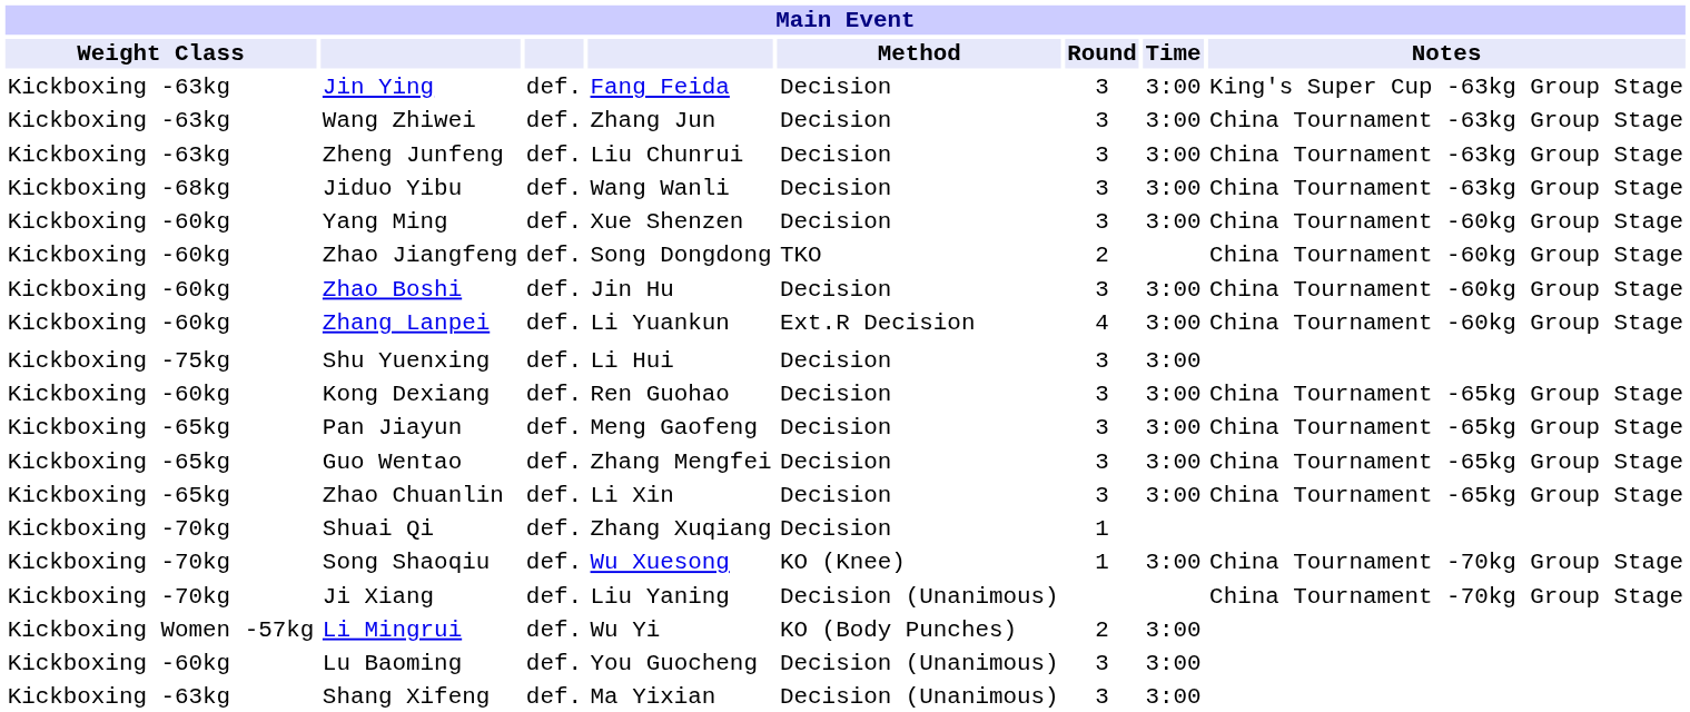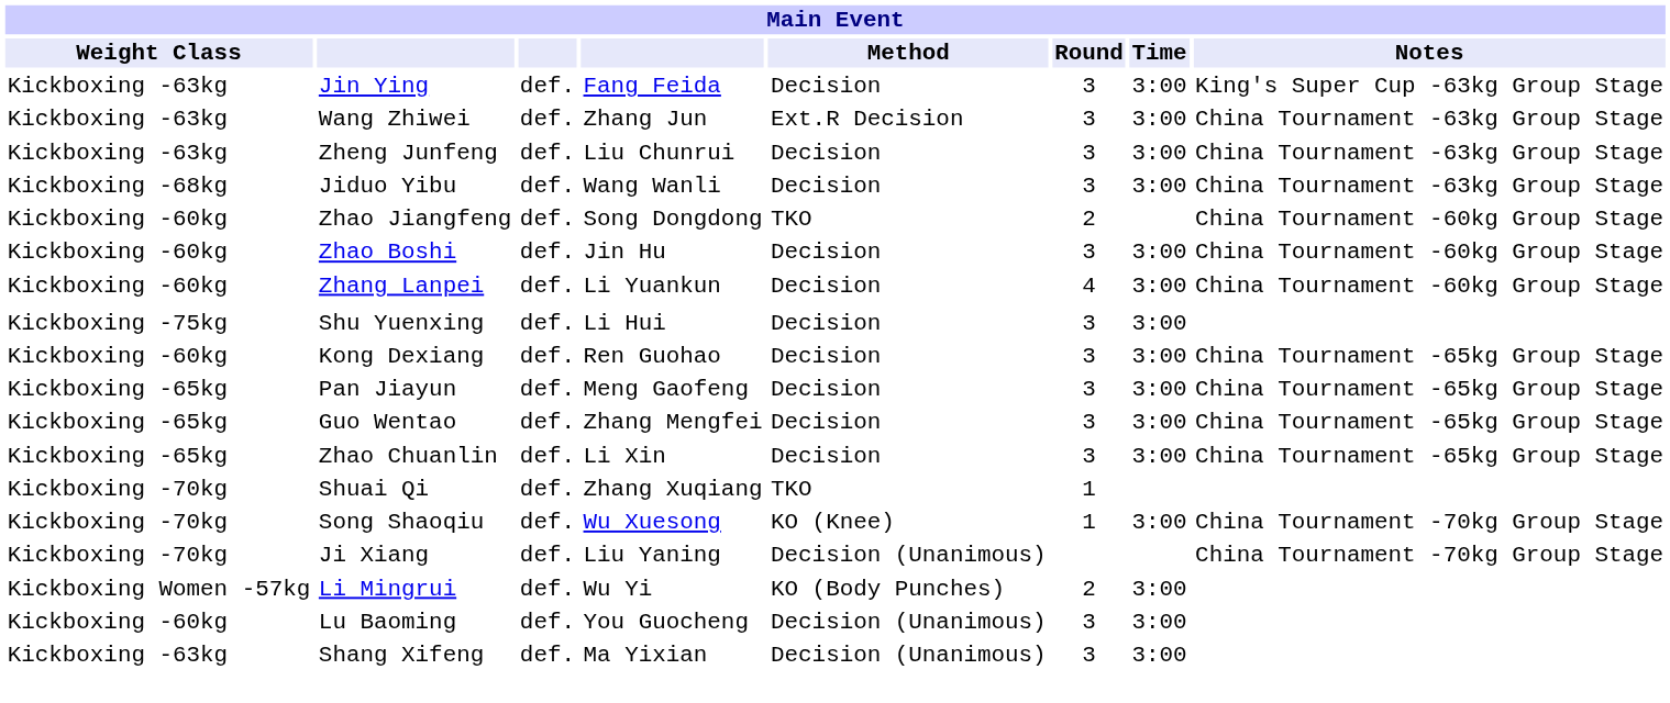Wang Zhiwei | Method: Decision -> Ext.R Decision
- row: Kickboxing -60kg | Yang Ming | def. | Xue Shenzen | Decision | 3 | 3:00 | China Tournament -60kg Group Stage
Zhang Lanpei | Method: Ext.R Decision -> Decision
Shuai Qi | Method: Decision -> TKO
